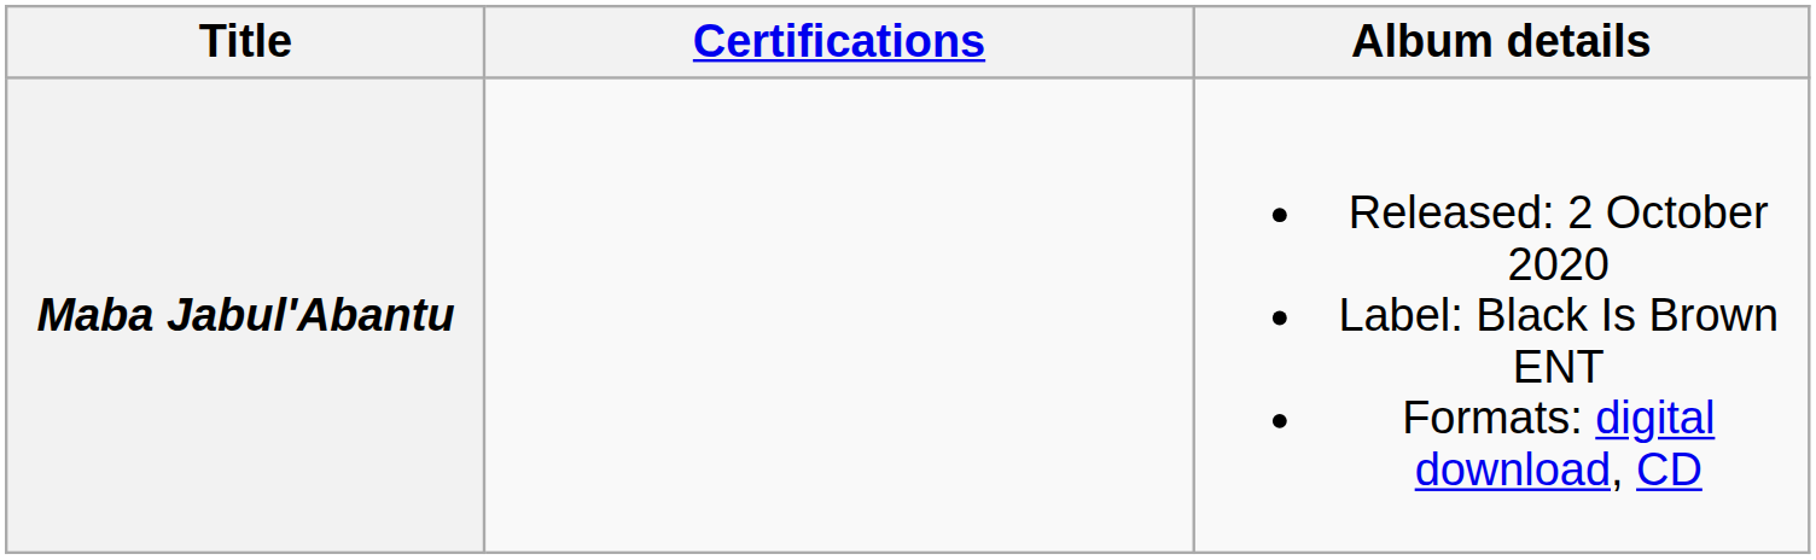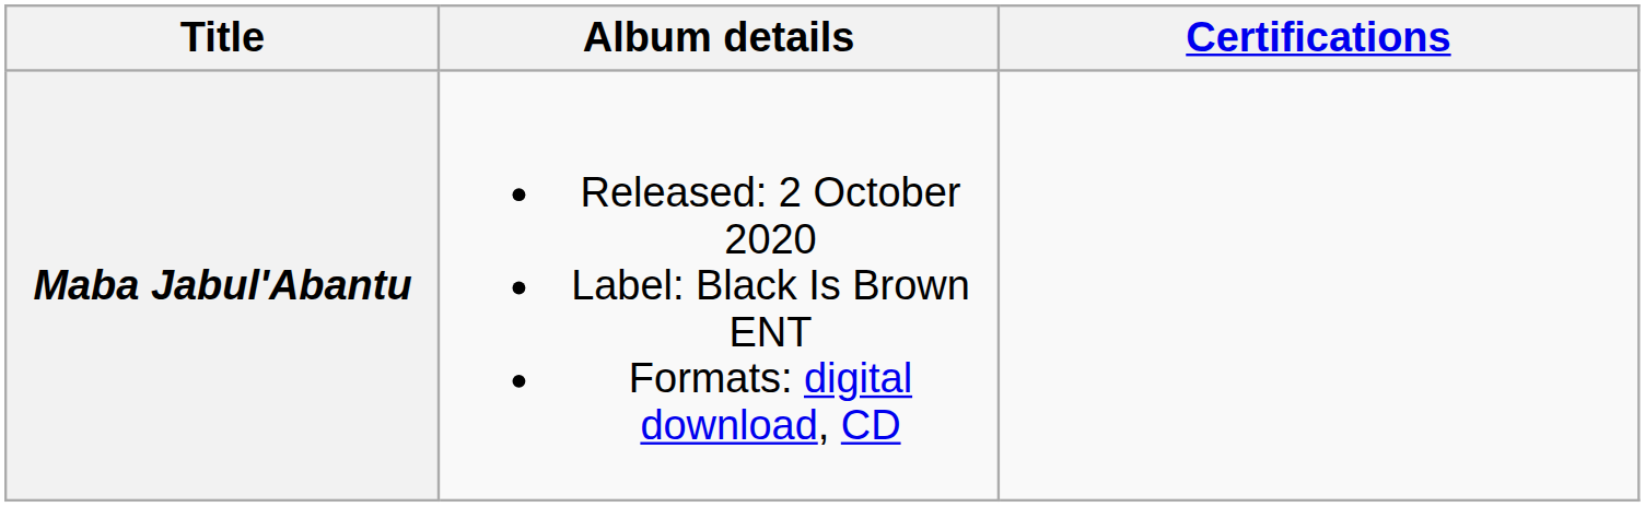columns swapped: Album details <-> Certifications
